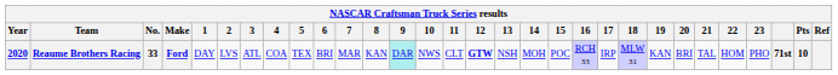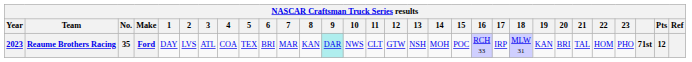Reaume Brothers Racing | Year: 2020 -> 2023
Reaume Brothers Racing | No.: 33 -> 35
Reaume Brothers Racing | 12: bold -> normal
Reaume Brothers Racing | Pts: 10 -> 12
